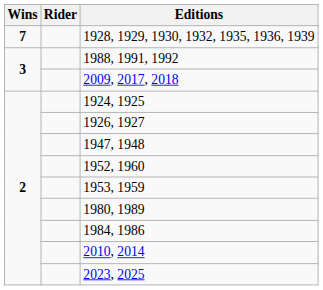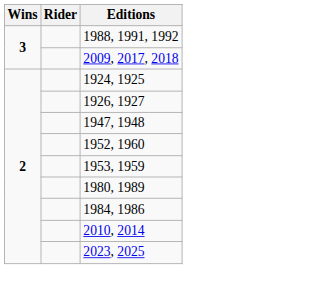- row: 7 | 1928, 1929, 1930, 1932, 1935, 1936, 1939
